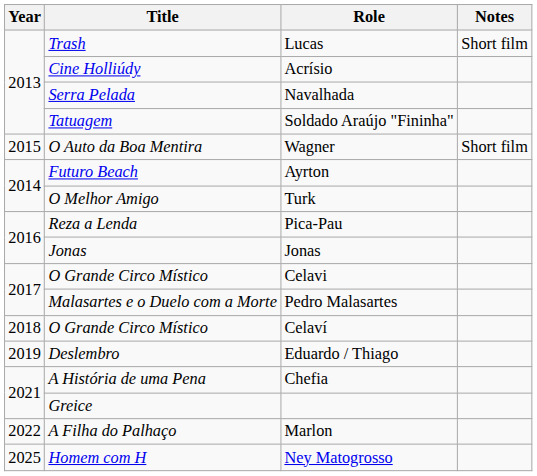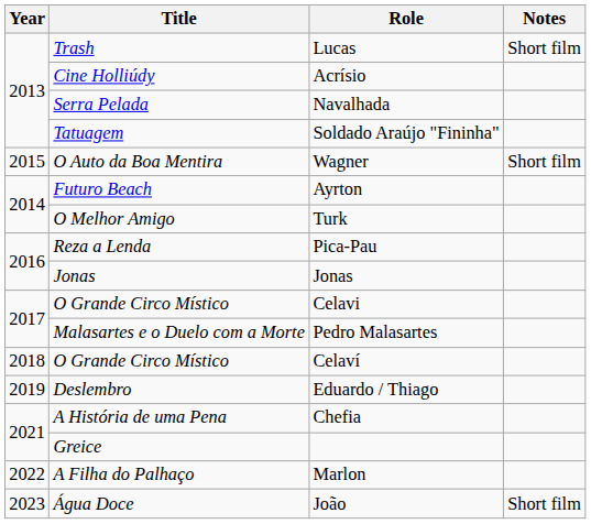+ row: 2023 | Água Doce | João | Short film
- row: 2025 | Homem com H | Ney Matogrosso
